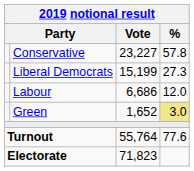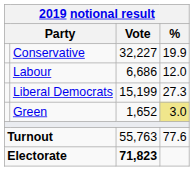Conservative | Vote: 23,227 -> 32,227
Conservative | %: 57.8 -> 19.9
rows swapped: Liberal Democrats <-> Labour
Turnout | Vote: 55,764 -> 55,763
Electorate | Vote: normal -> bold
